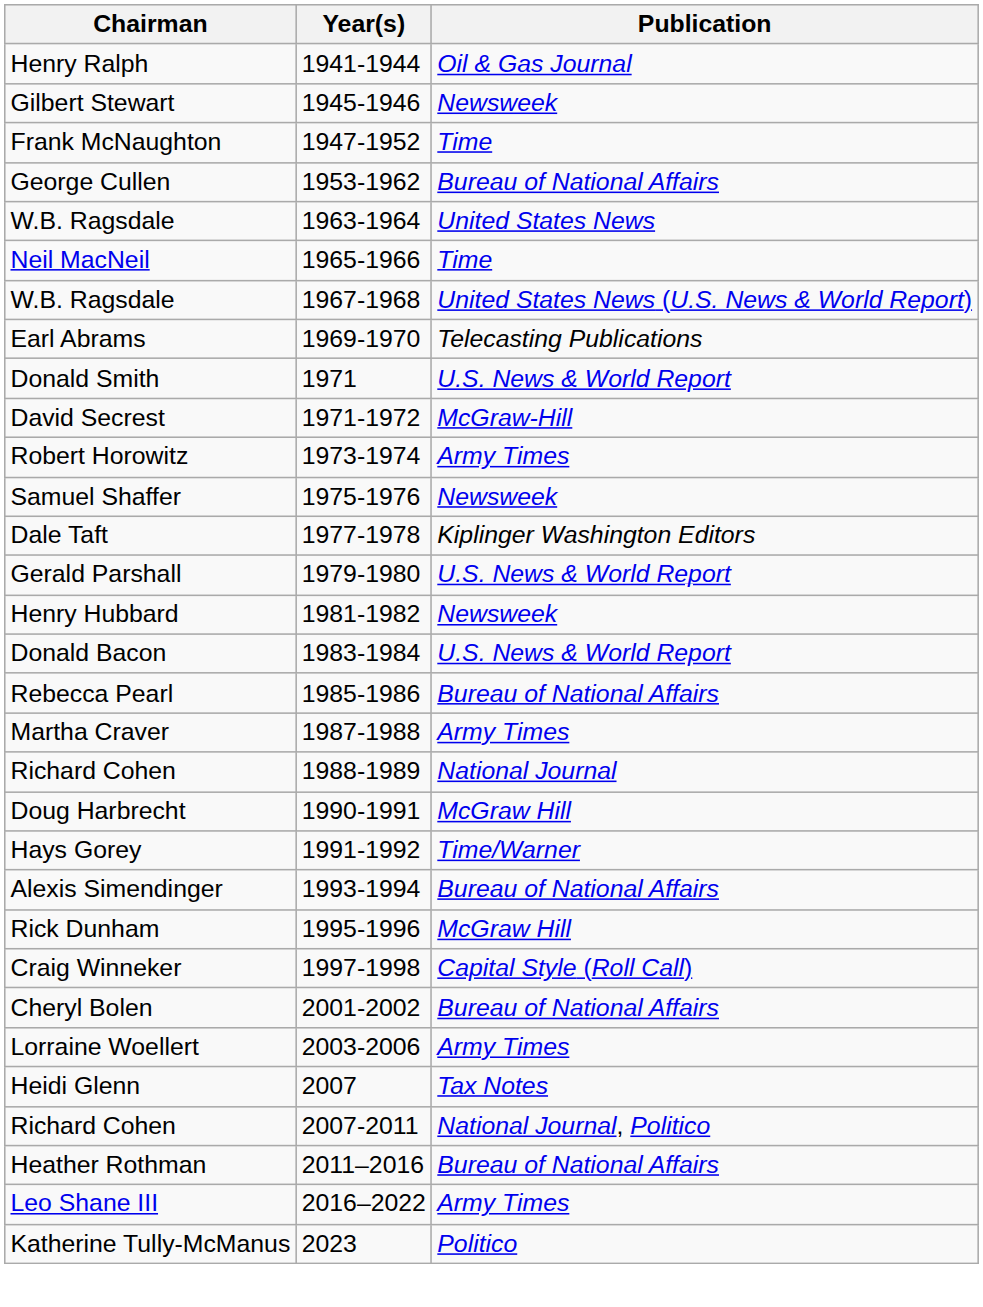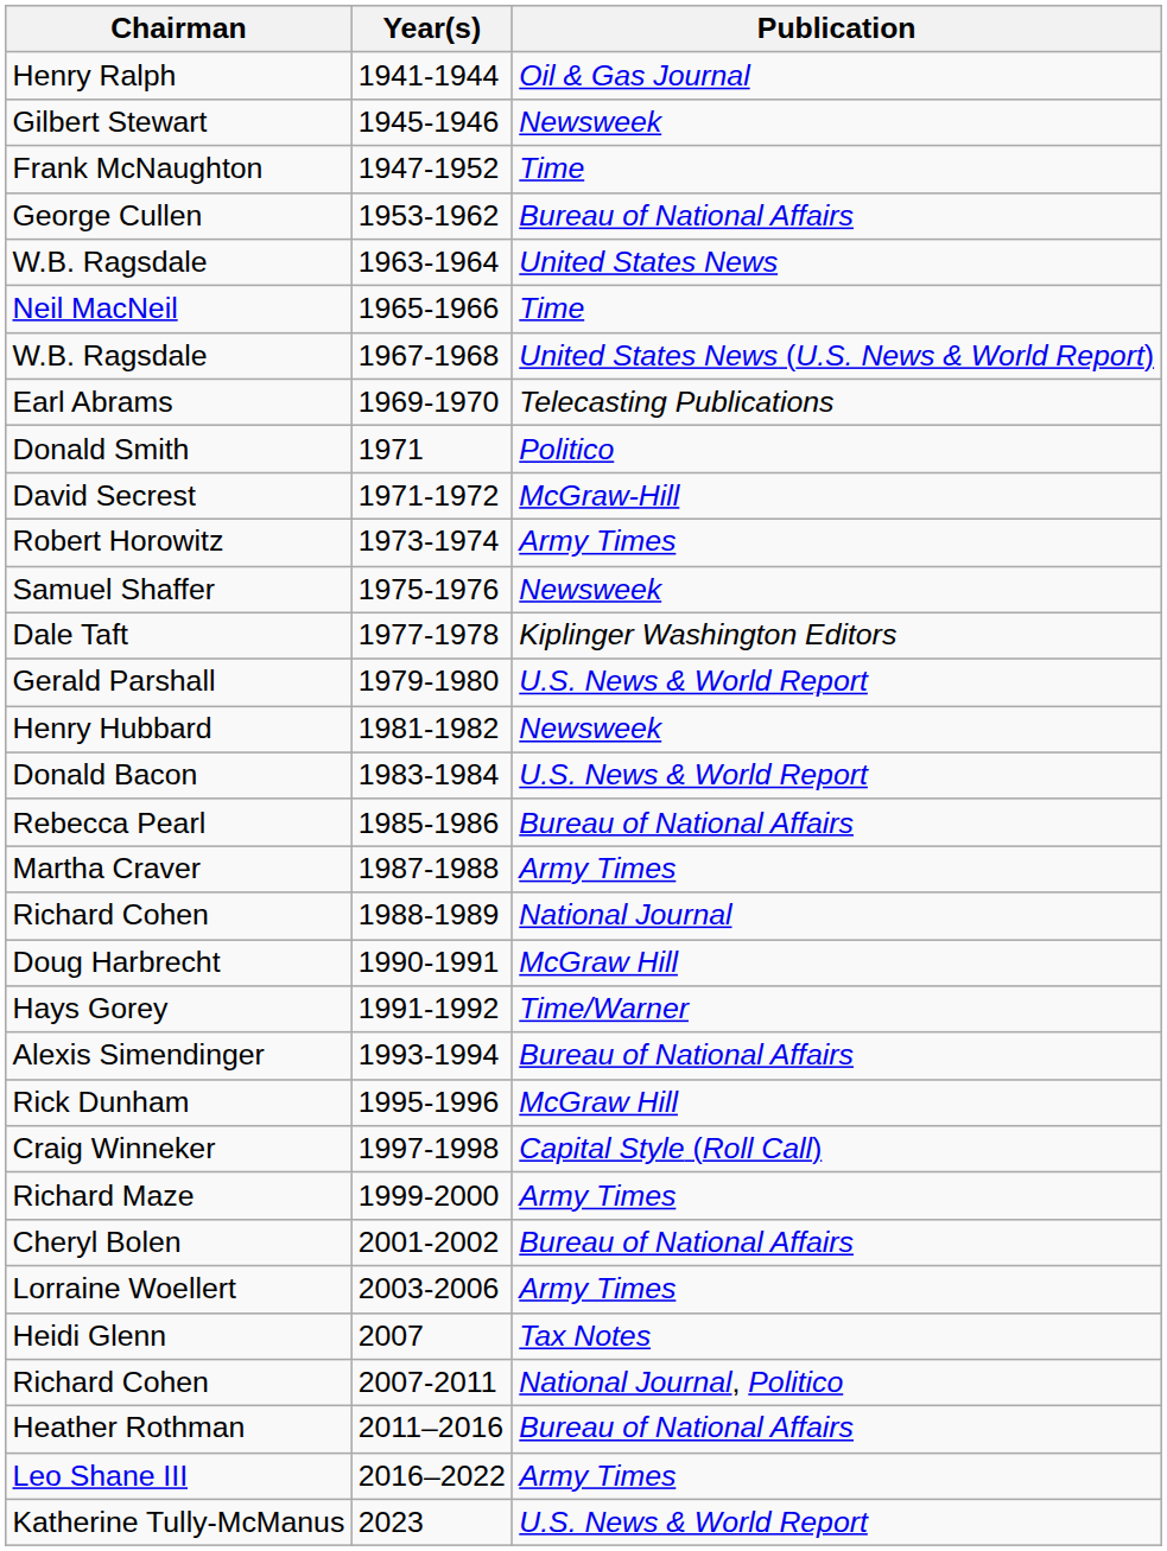Donald Smith | Publication: U.S. News & World Report -> Politico
+ row: Richard Maze | 1999-2000 | Army Times
Katherine Tully-McManus | Publication: Politico -> U.S. News & World Report
